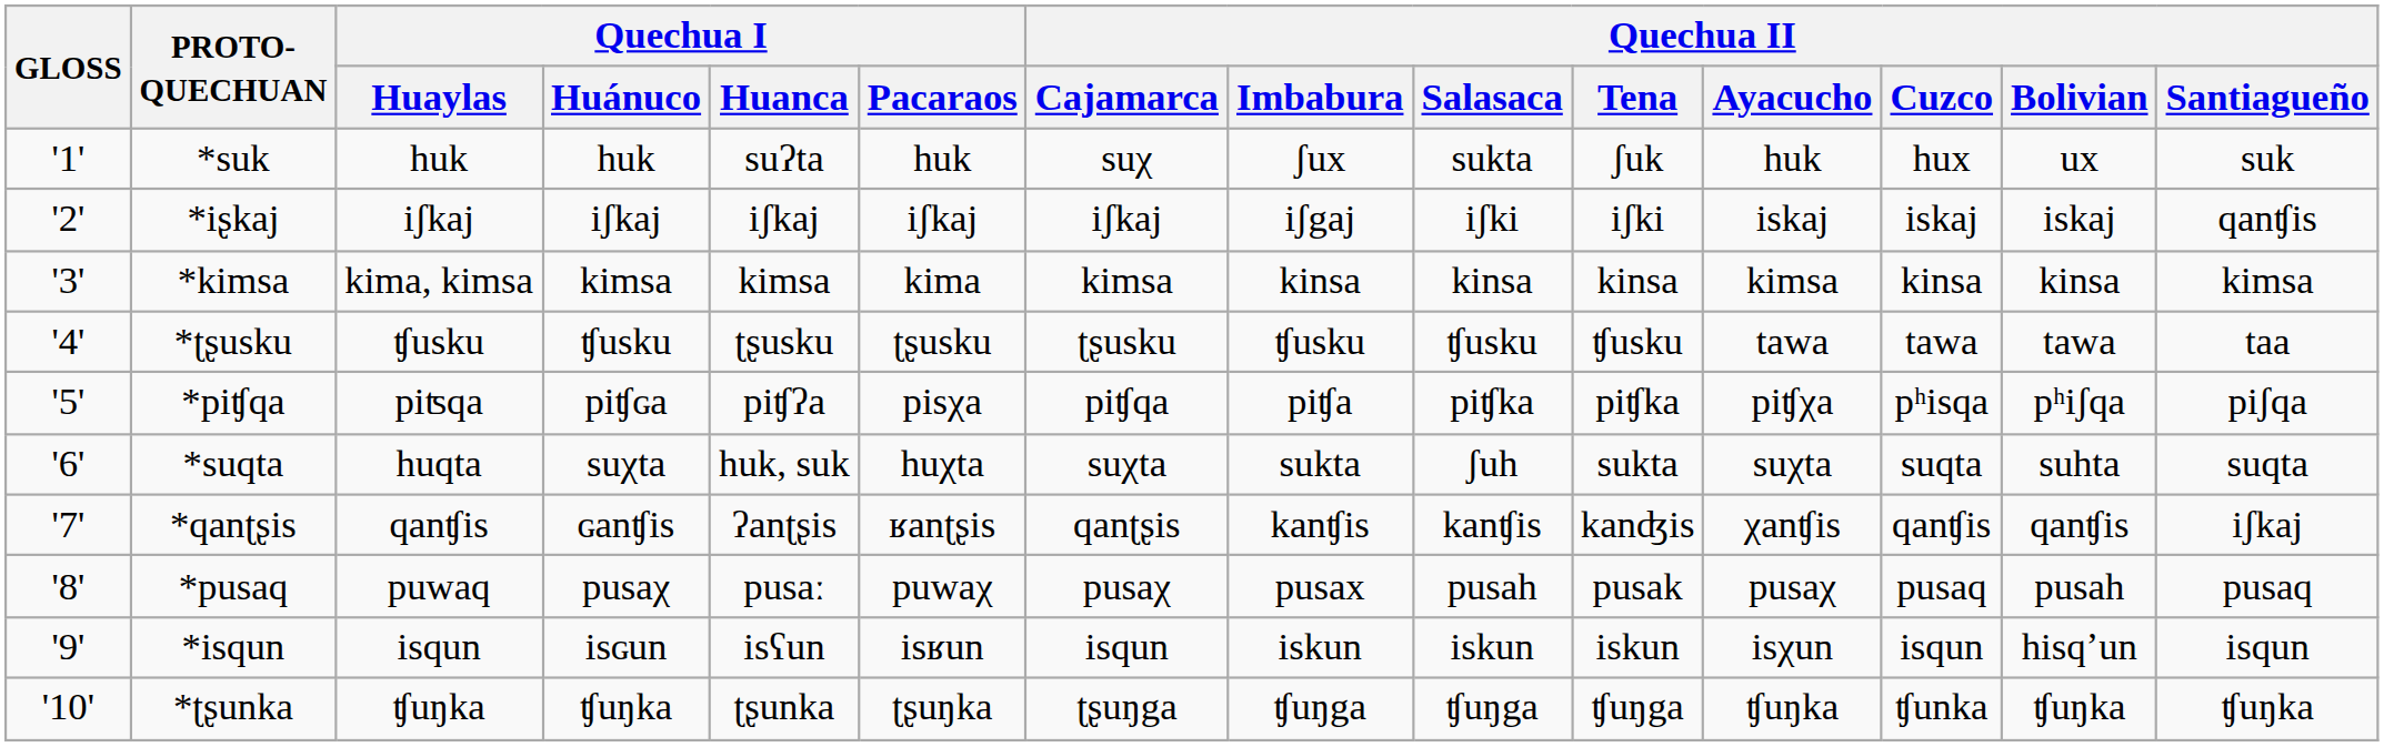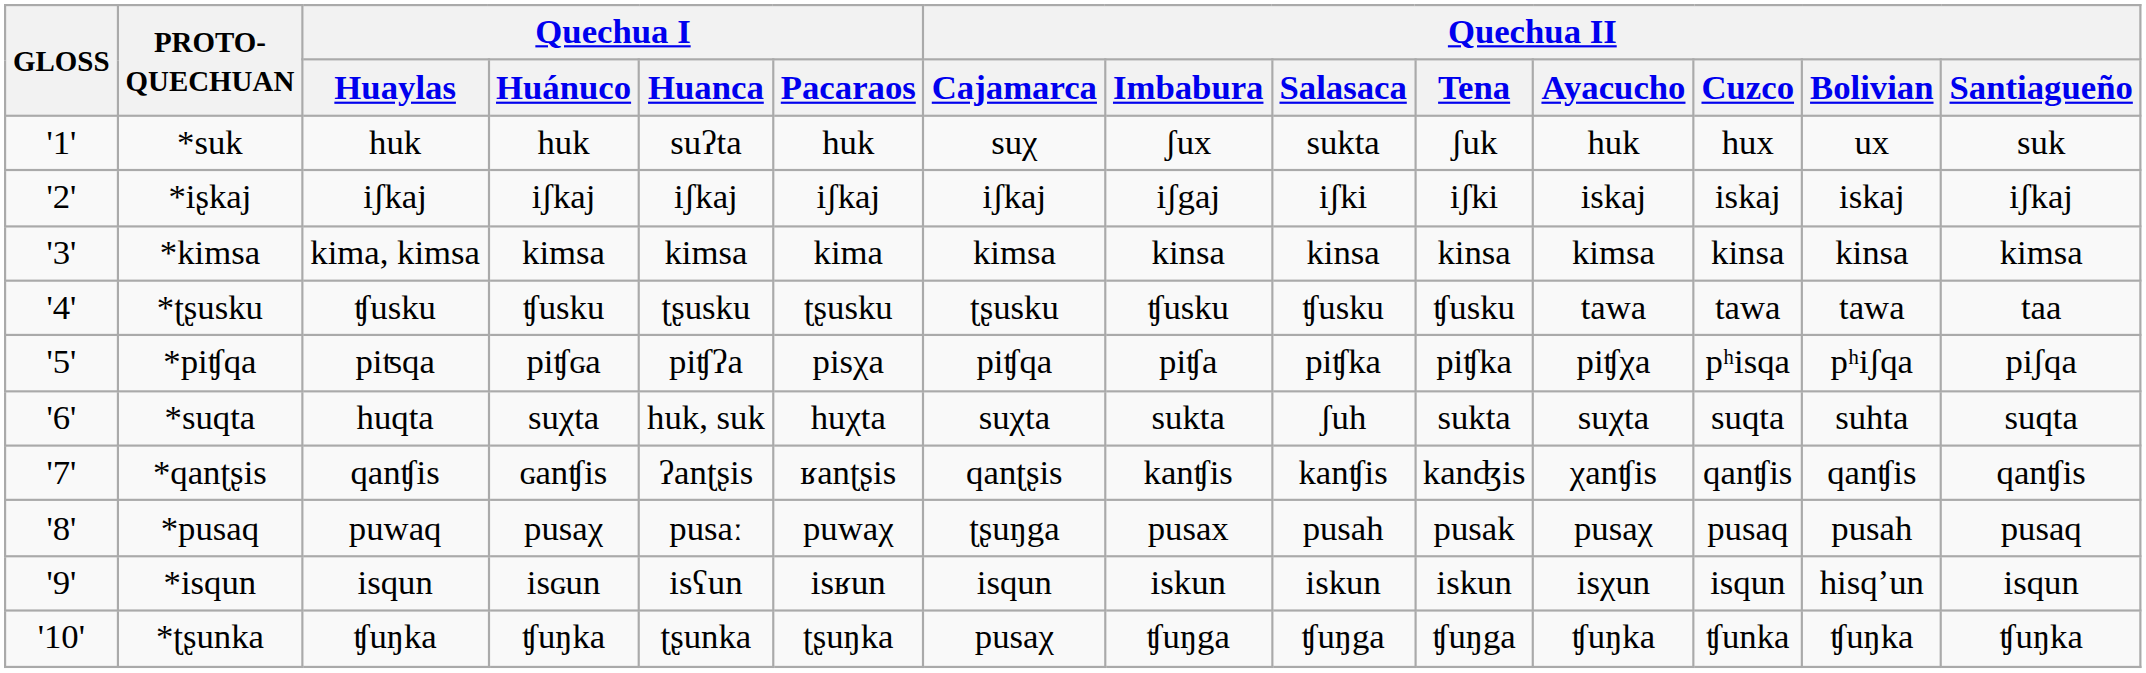*iʂkaj | Quechua II / Santiagueño: qanʧis -> iʃkaj
*qanʈʂis | Quechua II / Santiagueño: iʃkaj -> qanʧis
*pusaq | Quechua II / Cajamarca: pusaχ -> ʈʂuŋga
*ʈʂunka | Quechua II / Cajamarca: ʈʂuŋga -> pusaχ
